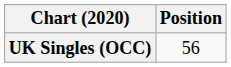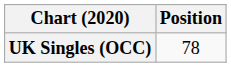UK Singles (OCC) | Position: 56 -> 78
